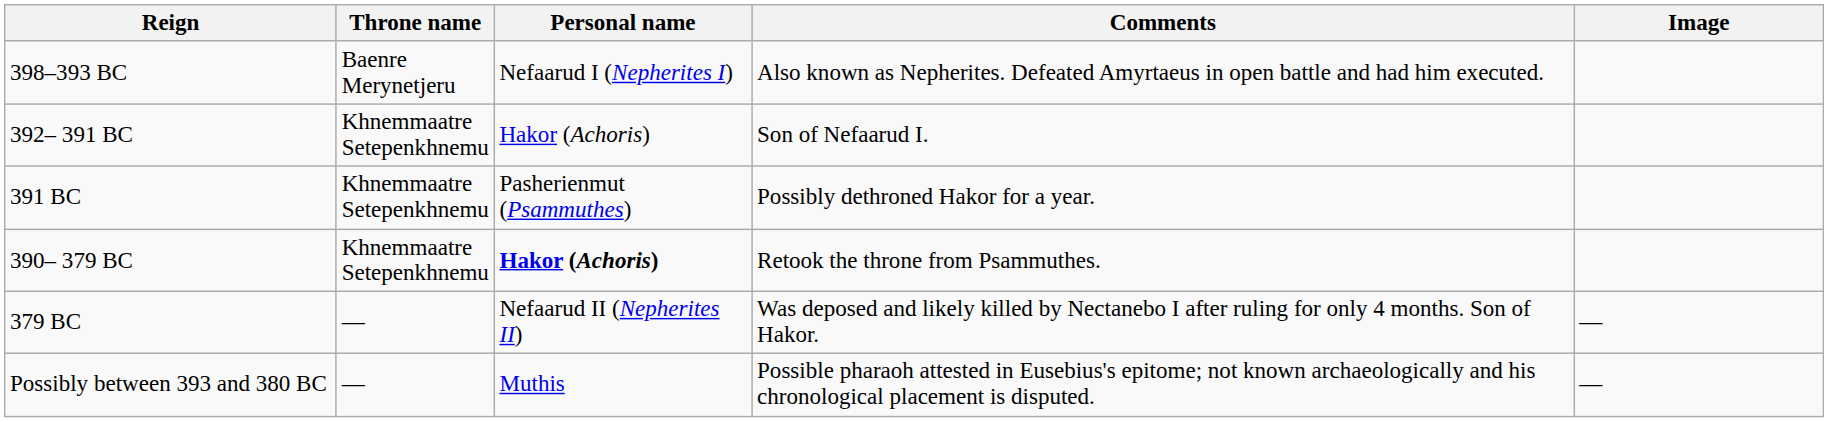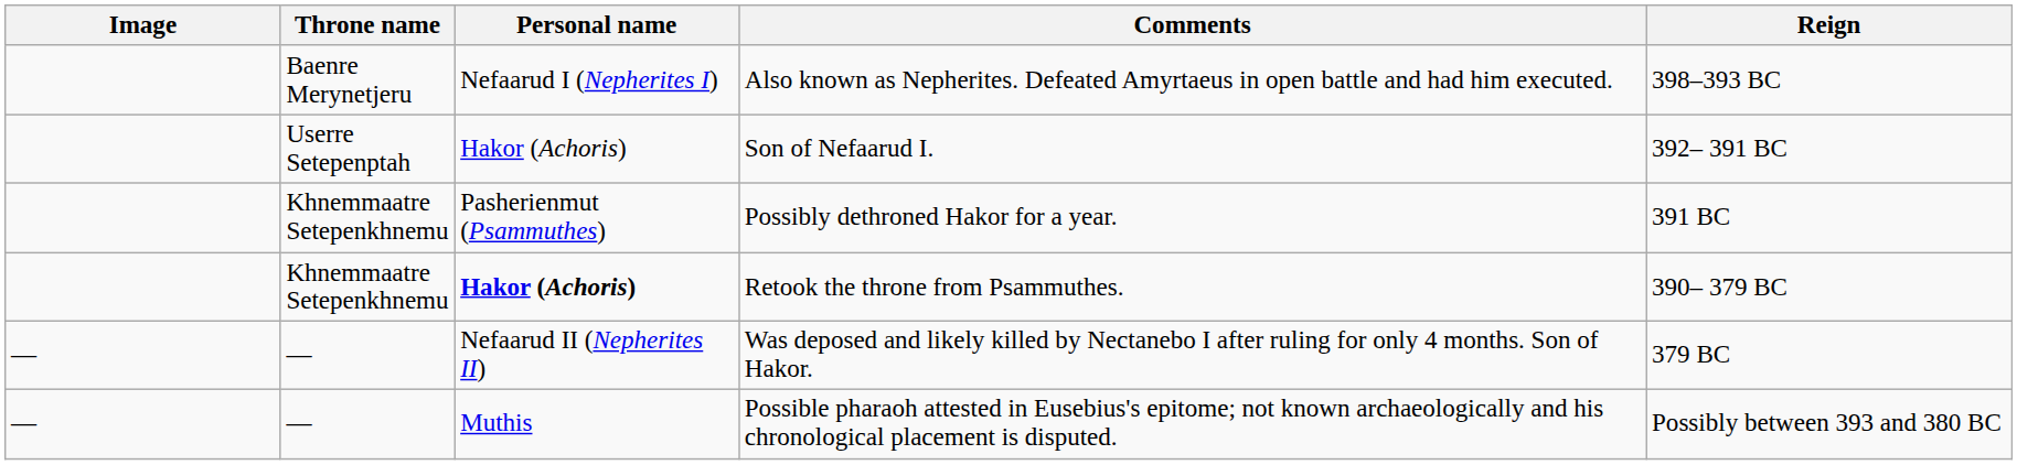columns swapped: Image <-> Reign
Son of Nefaarud I. | Throne name: Khnemmaatre Setepenkhnemu -> Userre Setepenptah
